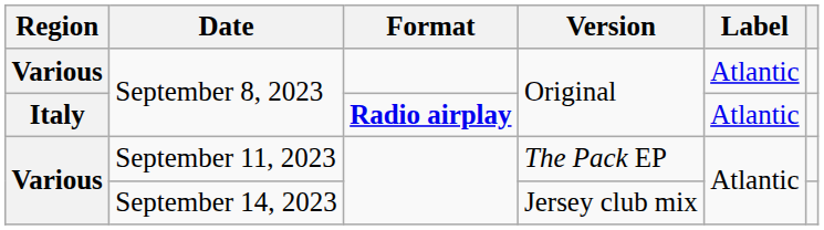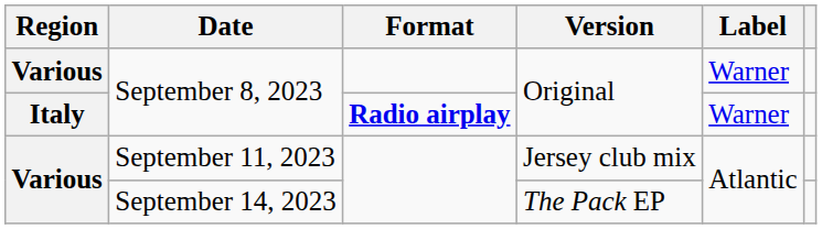Various / September 8, 2023 | Label: Atlantic -> Warner
Italy / September 8, 2023 | Label: Atlantic -> Warner
September 11, 2023 | Version: The Pack EP -> Jersey club mix
September 14, 2023 | Version: Jersey club mix -> The Pack EP
